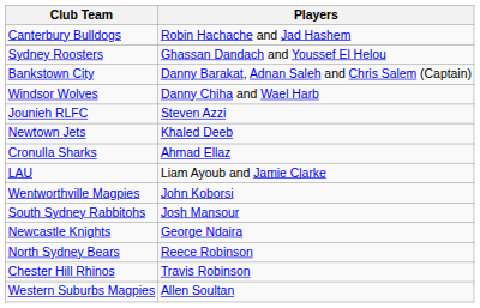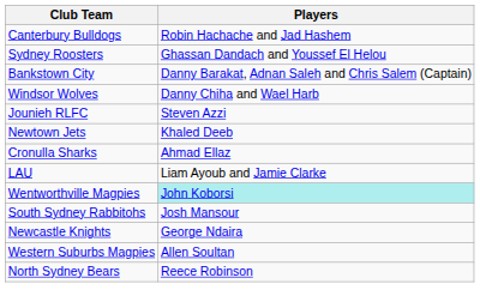Wentworthville Magpies | Players: no background -> paleturquoise background
rows swapped: North Sydney Bears <-> Western Suburbs Magpies
- row: Chester Hill Rhinos | Travis Robinson
